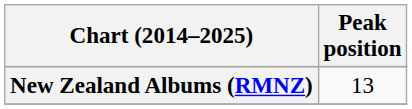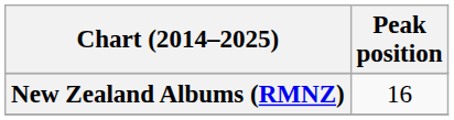New Zealand Albums (RMNZ) | Peak position: 13 -> 16
